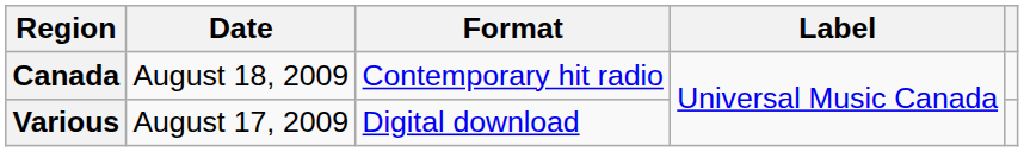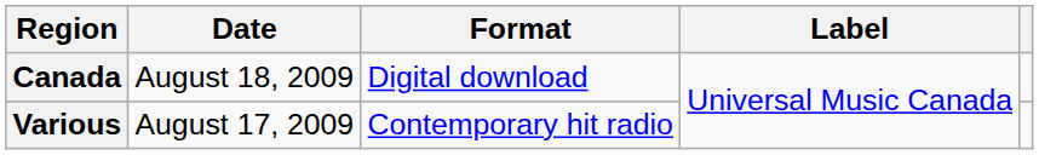Canada | Format: Contemporary hit radio -> Digital download
Various | Format: Digital download -> Contemporary hit radio
